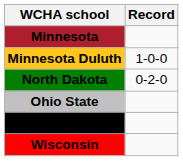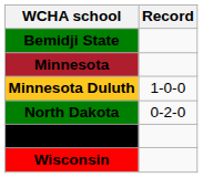+ row: Bemidji State
- row: Ohio State
